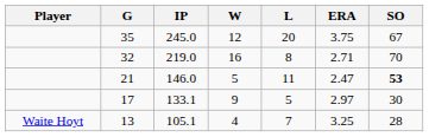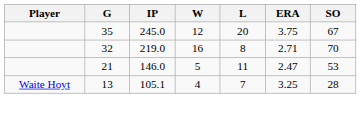21 | SO: bold -> normal
- row: 17 | 133.1 | 9 | 5 | 2.97 | 30
